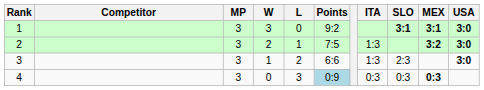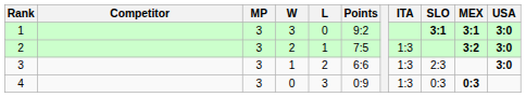4 | Points: lightblue background -> no background
4 | ITA: 0:3 -> 1:3
